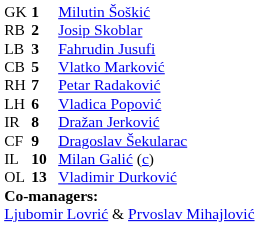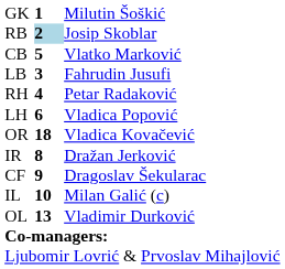RB | column 2: no background -> lightblue background
rows swapped: CB <-> LB
RH | column 2: 7 -> 4
+ row: OR | 18 | Vladica Kovačević
